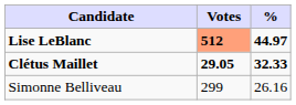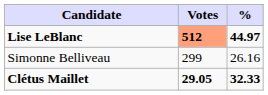rows swapped: Clétus Maillet <-> Simonne Belliveau
